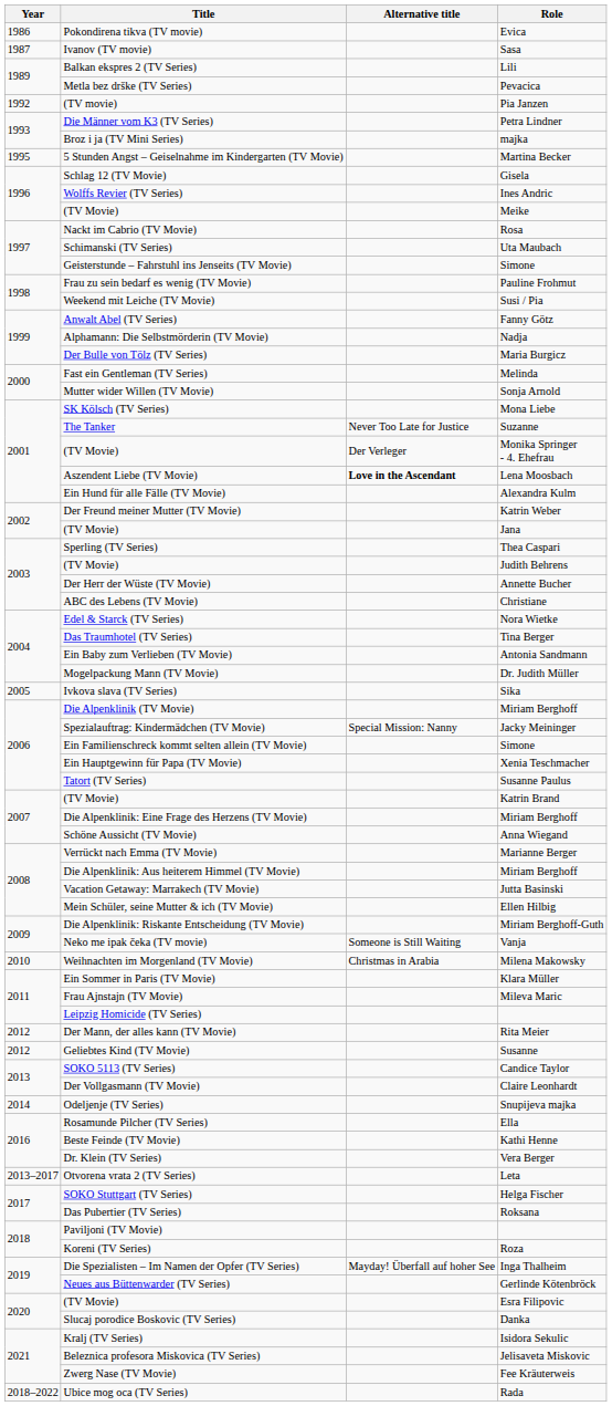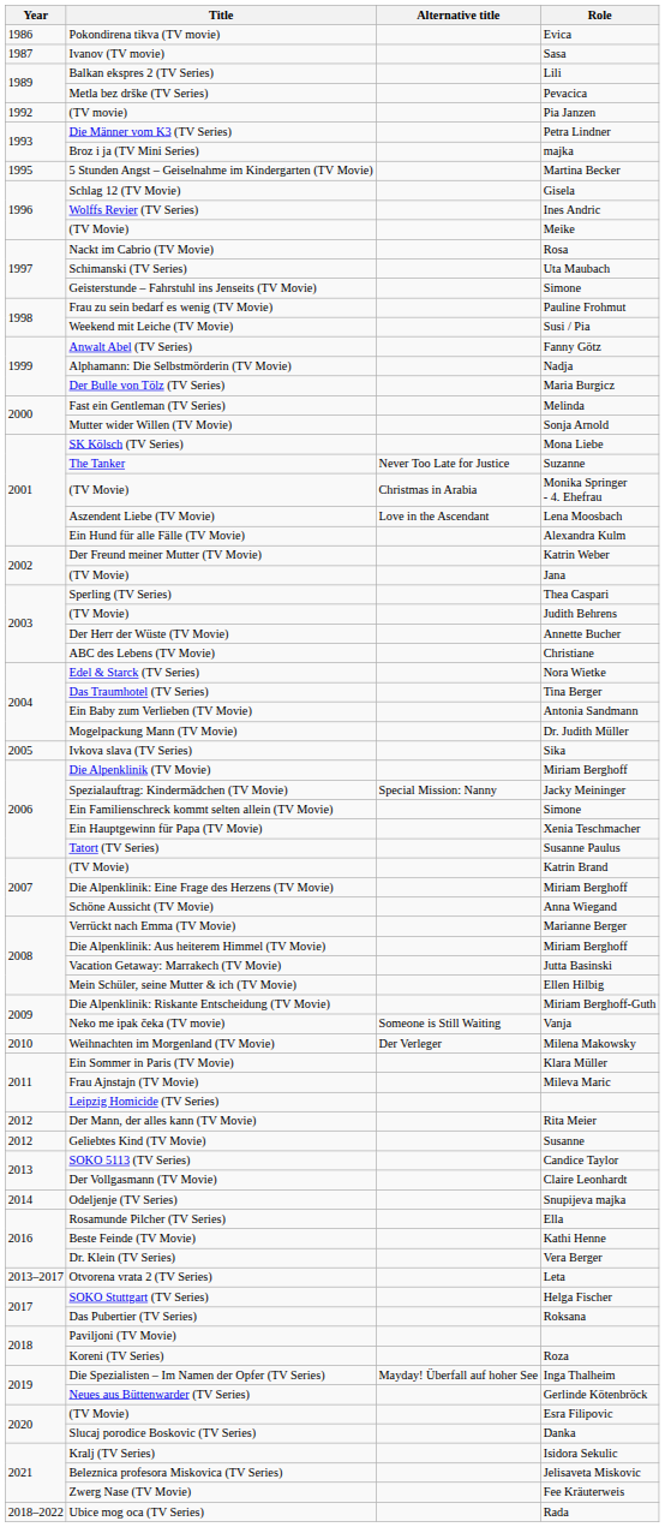Monika Springer - 4. Ehefrau | Alternative title: Der Verleger -> Christmas in Arabia
Lena Moosbach | Alternative title: bold -> normal
Milena Makowsky | Alternative title: Christmas in Arabia -> Der Verleger
